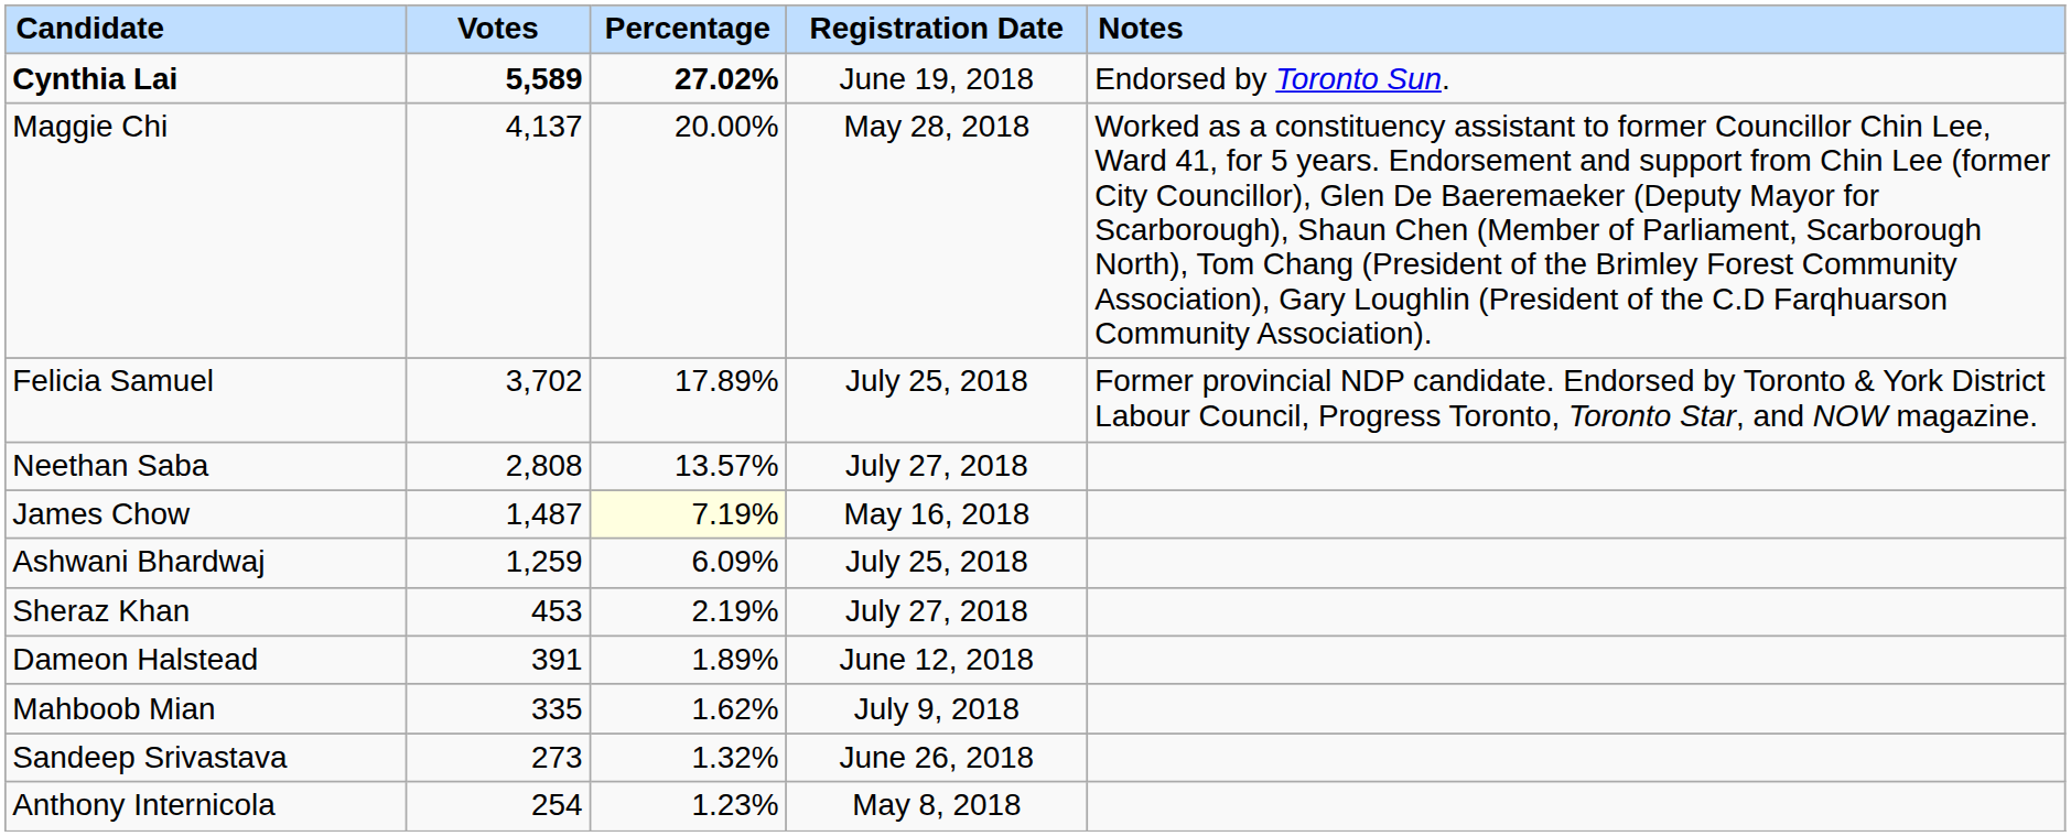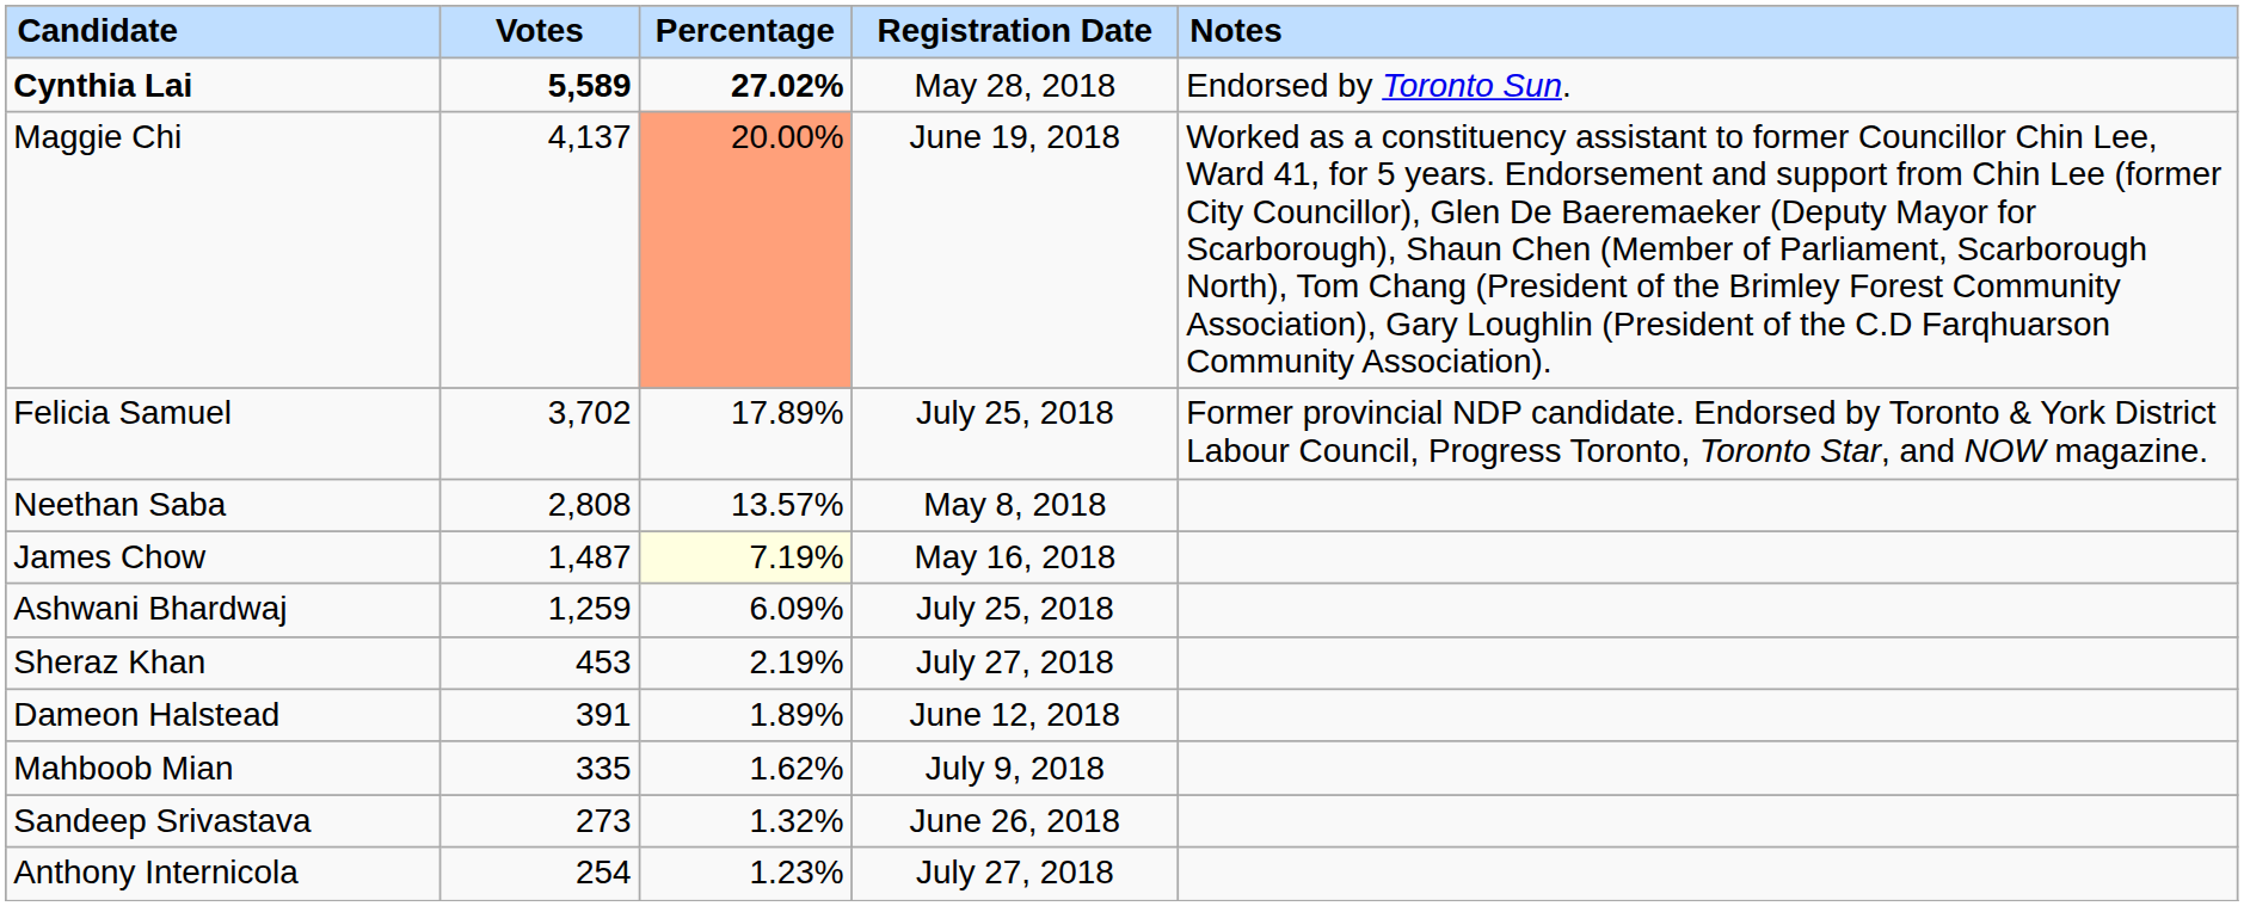Cynthia Lai | Registration Date: June 19, 2018 -> May 28, 2018
Maggie Chi | Percentage: no background -> lightsalmon background
Maggie Chi | Registration Date: May 28, 2018 -> June 19, 2018
Neethan Saba | Registration Date: July 27, 2018 -> May 8, 2018
Anthony Internicola | Registration Date: May 8, 2018 -> July 27, 2018
